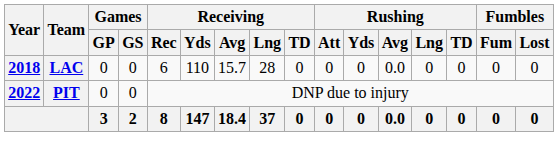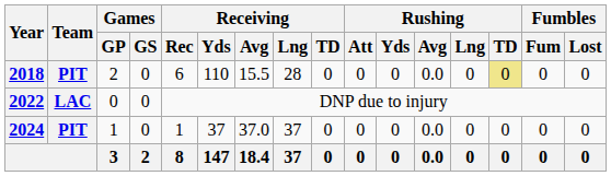2018 | Team: LAC -> PIT
2018 | Games / GP: 0 -> 2
2018 | Receiving / Avg: 15.7 -> 15.5
2018 | Rushing / TD: no background -> khaki background
2022 | Team: PIT -> LAC
+ row: 2024 | PIT | 1 | 0 | 1 | 37 | 37.0 | 37 | 0 | 0 | 0 | 0.0 | 0 | 0 | 0 | 0
